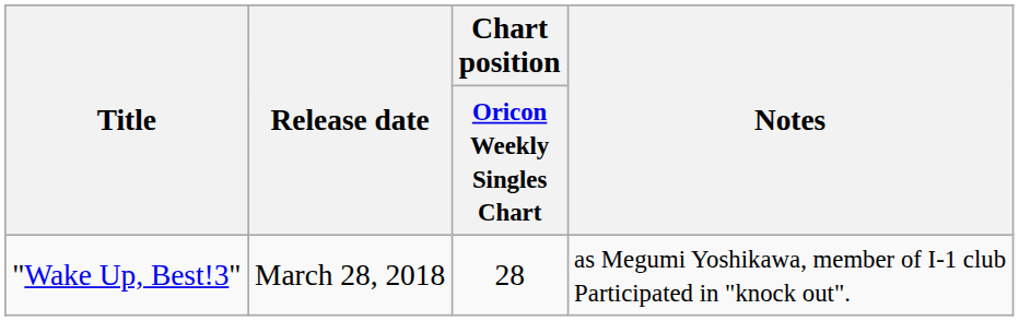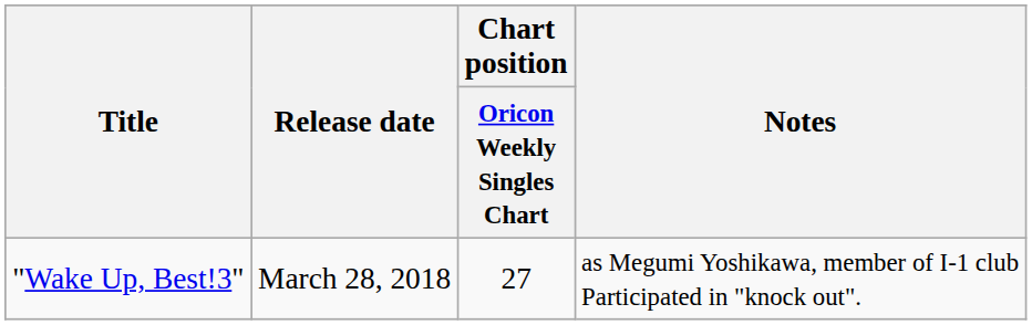"Wake Up, Best!3" | Chart position / Oricon Weekly Singles Chart: 28 -> 27
